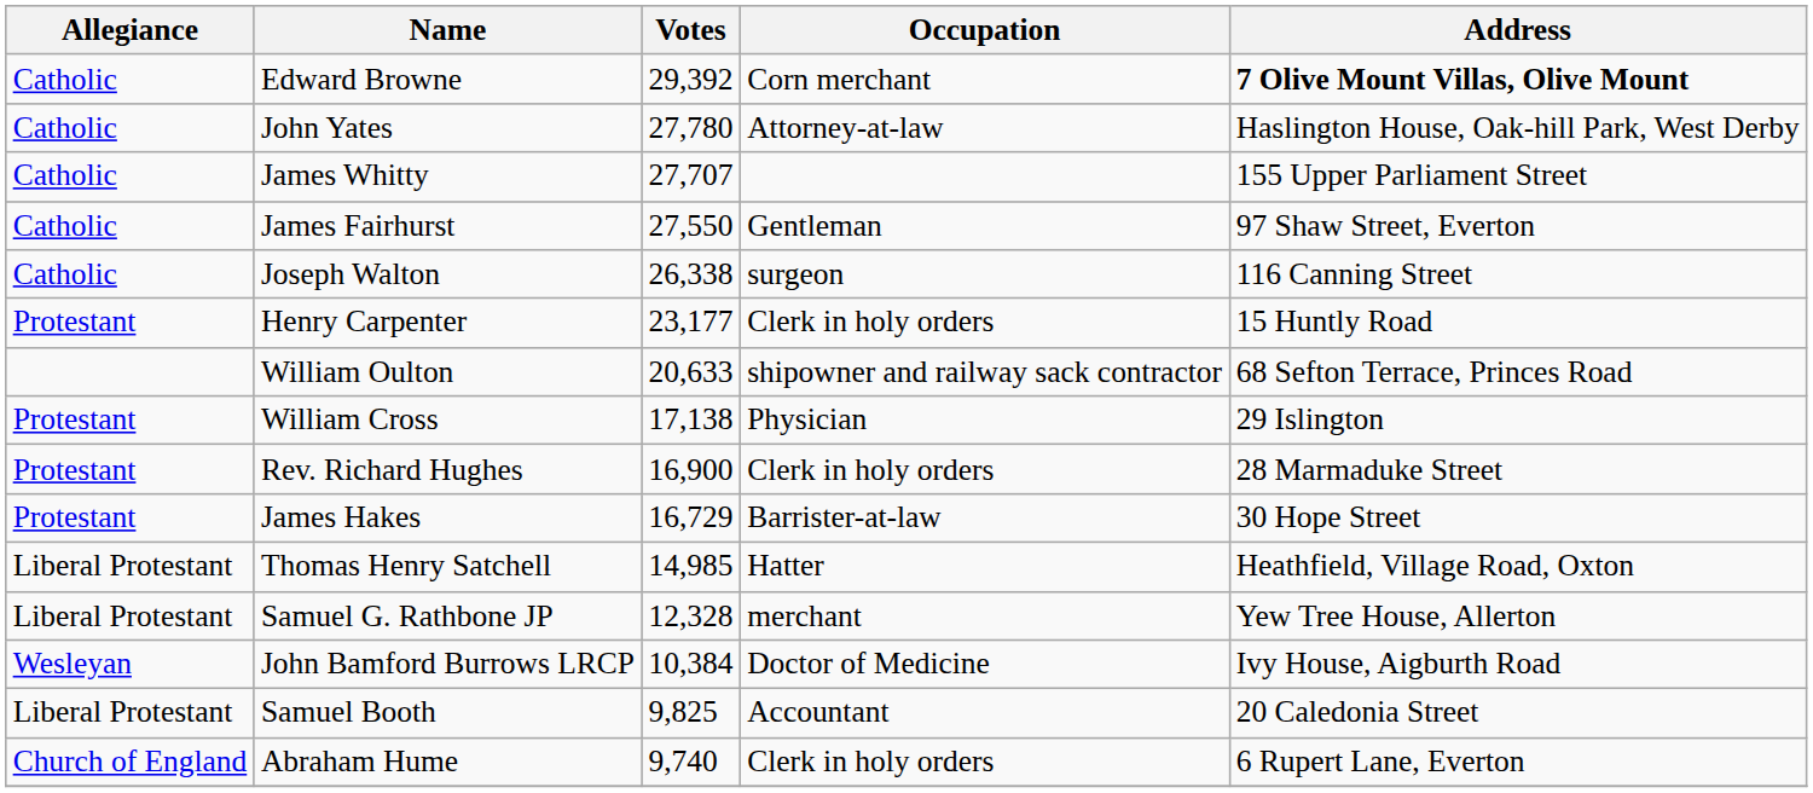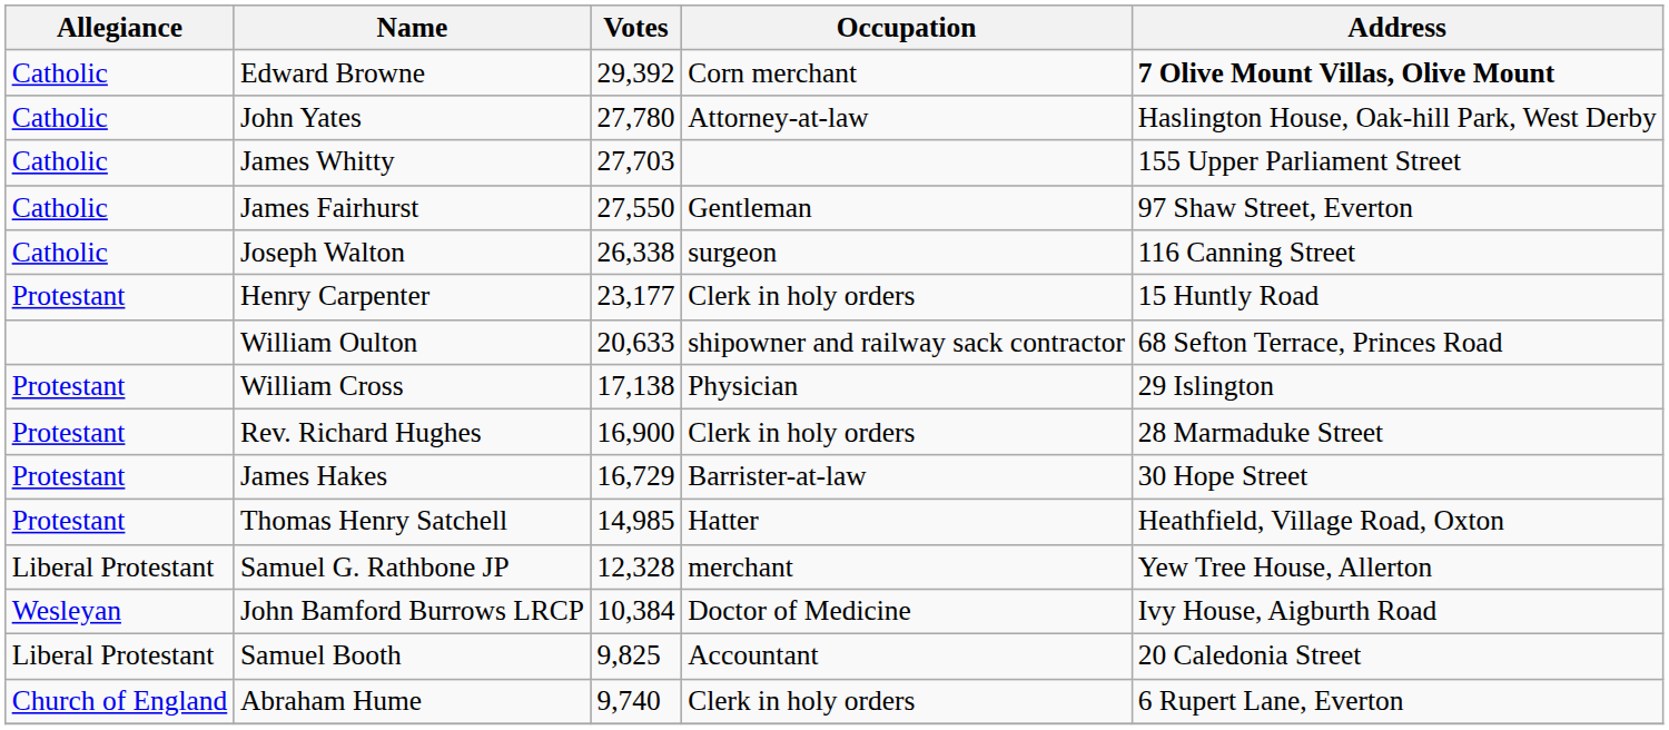James Whitty | Votes: 27,707 -> 27,703
Thomas Henry Satchell | Allegiance: Liberal Protestant -> Protestant
